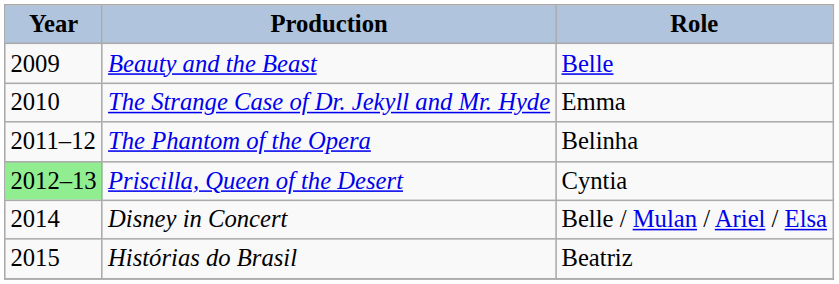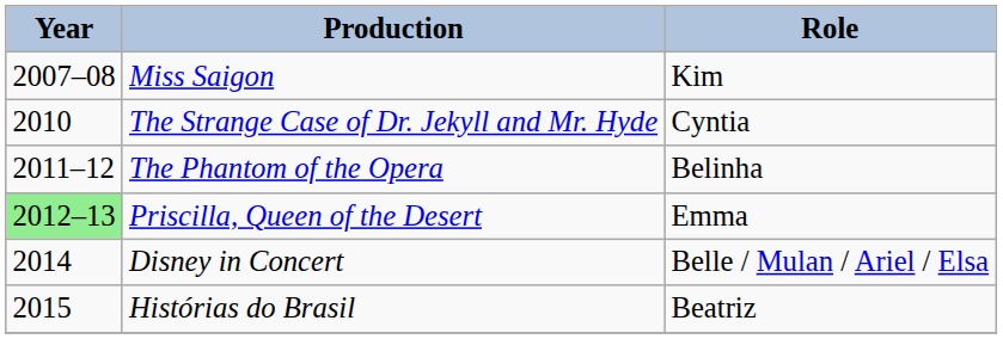+ row: 2007–08 | Miss Saigon | Kim
- row: 2009 | Beauty and the Beast | Belle
The Strange Case of Dr. Jekyll and Mr. Hyde | Role: Emma -> Cyntia
Priscilla, Queen of the Desert | Role: Cyntia -> Emma
